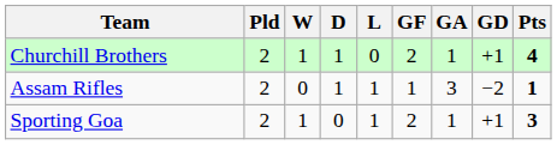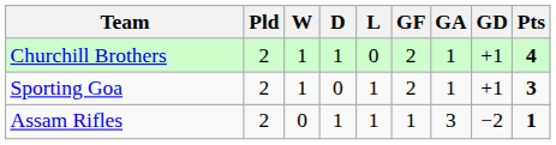rows swapped: Sporting Goa <-> Assam Rifles
